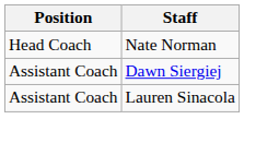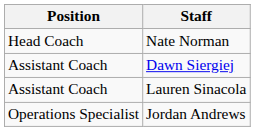+ row: Operations Specialist | Jordan Andrews
